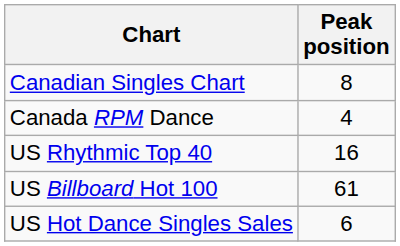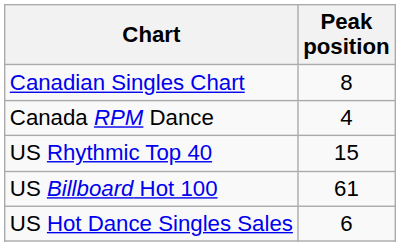US Rhythmic Top 40 | Peak position: 16 -> 15
